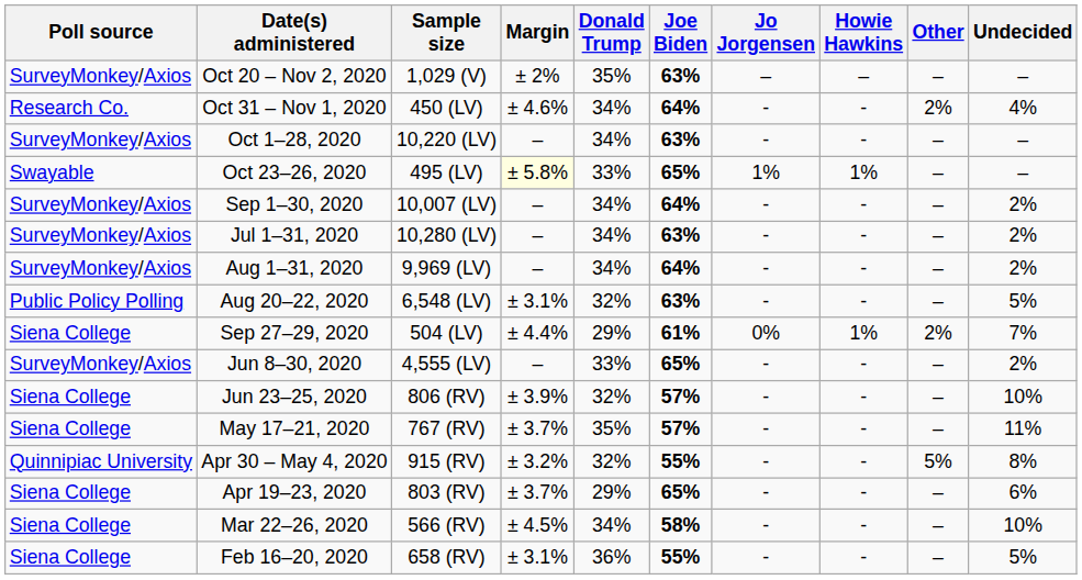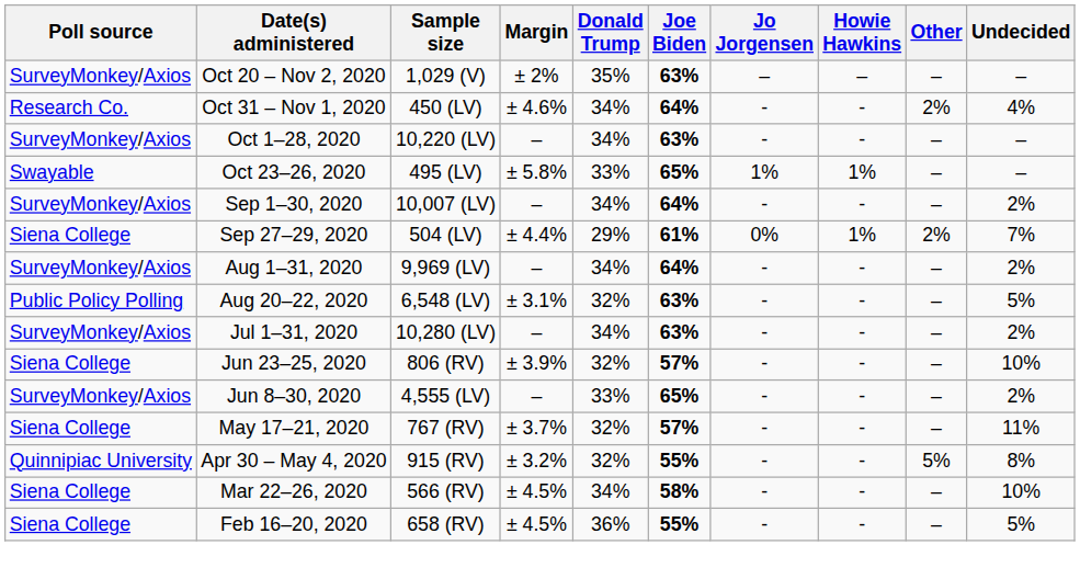Oct 23–26, 2020 | Margin: lightyellow background -> no background
rows swapped: Sep 27–29, 2020 <-> Jul 1–31, 2020
rows swapped: Jun 8–30, 2020 <-> Jun 23–25, 2020
May 17–21, 2020 | Donald Trump: 35% -> 32%
- row: Siena College | Apr 19–23, 2020 | 803 (RV) | ± 3.7% | 29% | 65% | - | - | – | 6%
Feb 16–20, 2020 | Margin: ± 3.1% -> ± 4.5%
